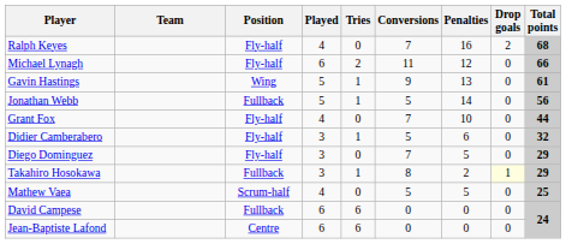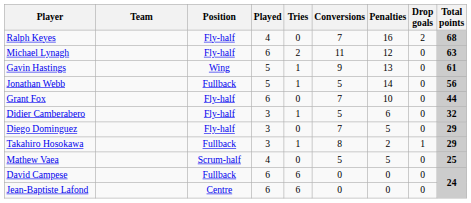Michael Lynagh | Total points: 66 -> 63
Grant Fox | Played: 4 -> 6
Takahiro Hosokawa | Drop goals: lightyellow background -> no background
